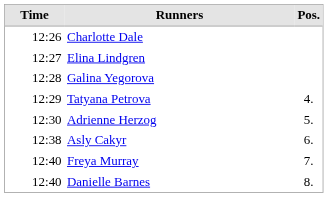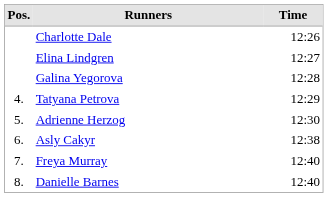columns swapped: Pos. <-> Time
